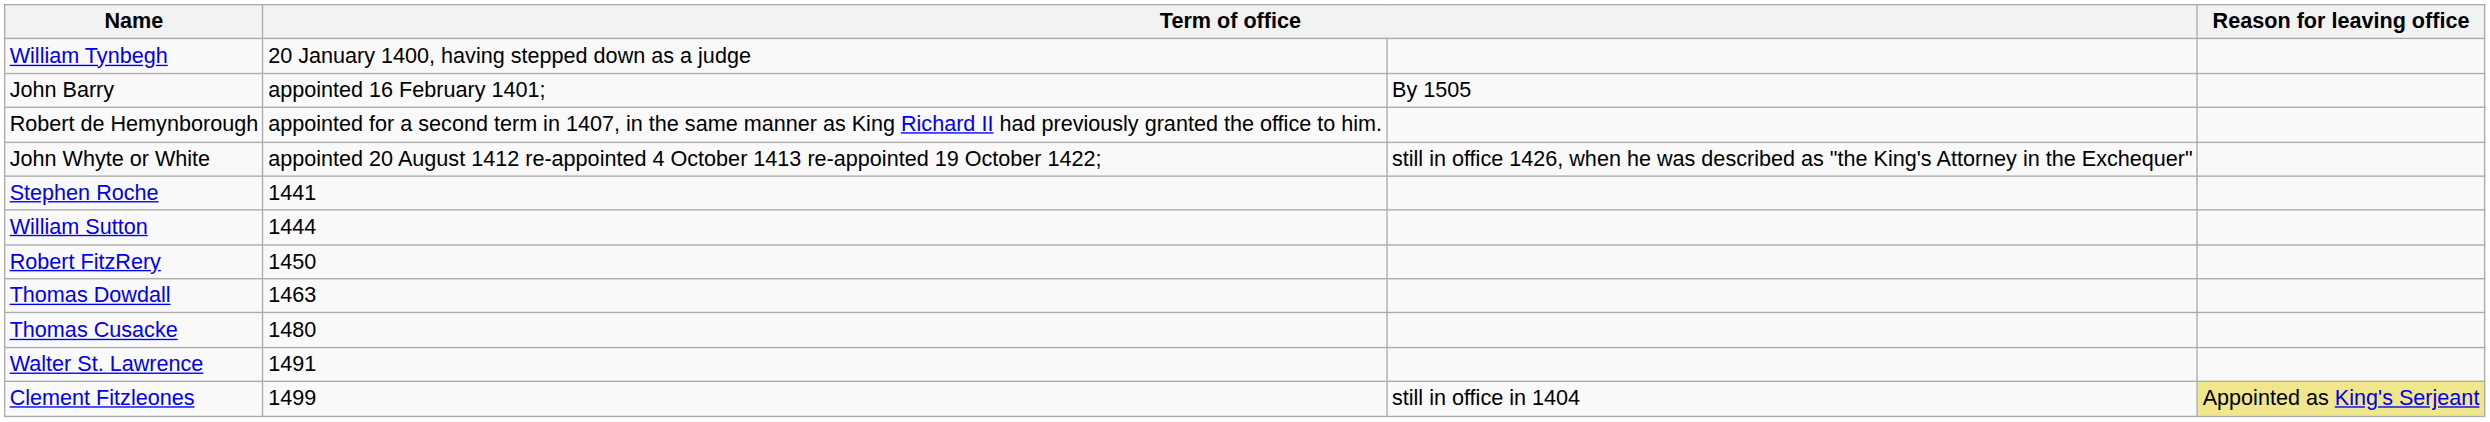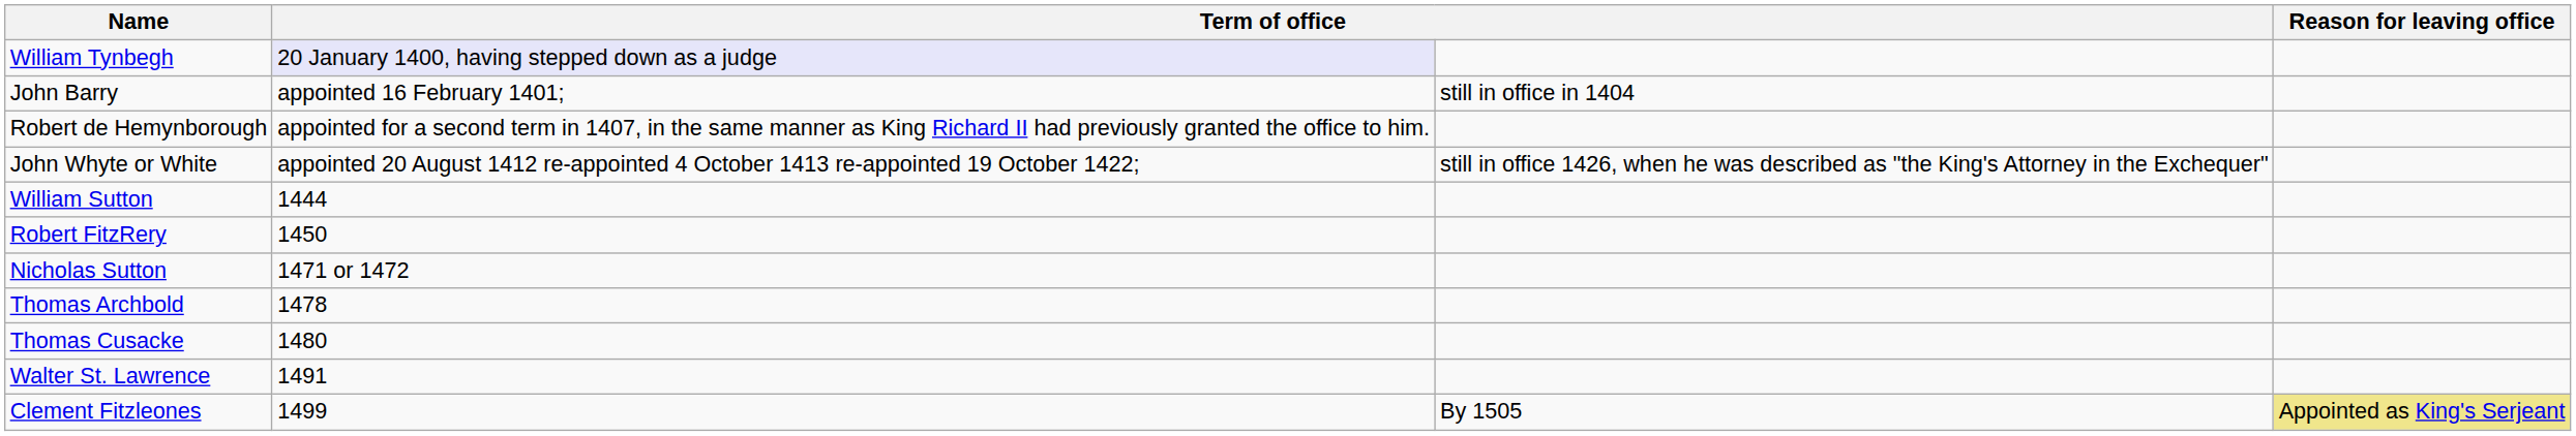William Tynbegh | column 2: no background -> lavender background
John Barry | column 3: By 1505 -> still in office in 1404
- row: Stephen Roche | 1441
- row: Thomas Dowdall | 1463
+ row: Nicholas Sutton | 1471 or 1472
+ row: Thomas Archbold | 1478
Clement Fitzleones | column 3: still in office in 1404 -> By 1505
